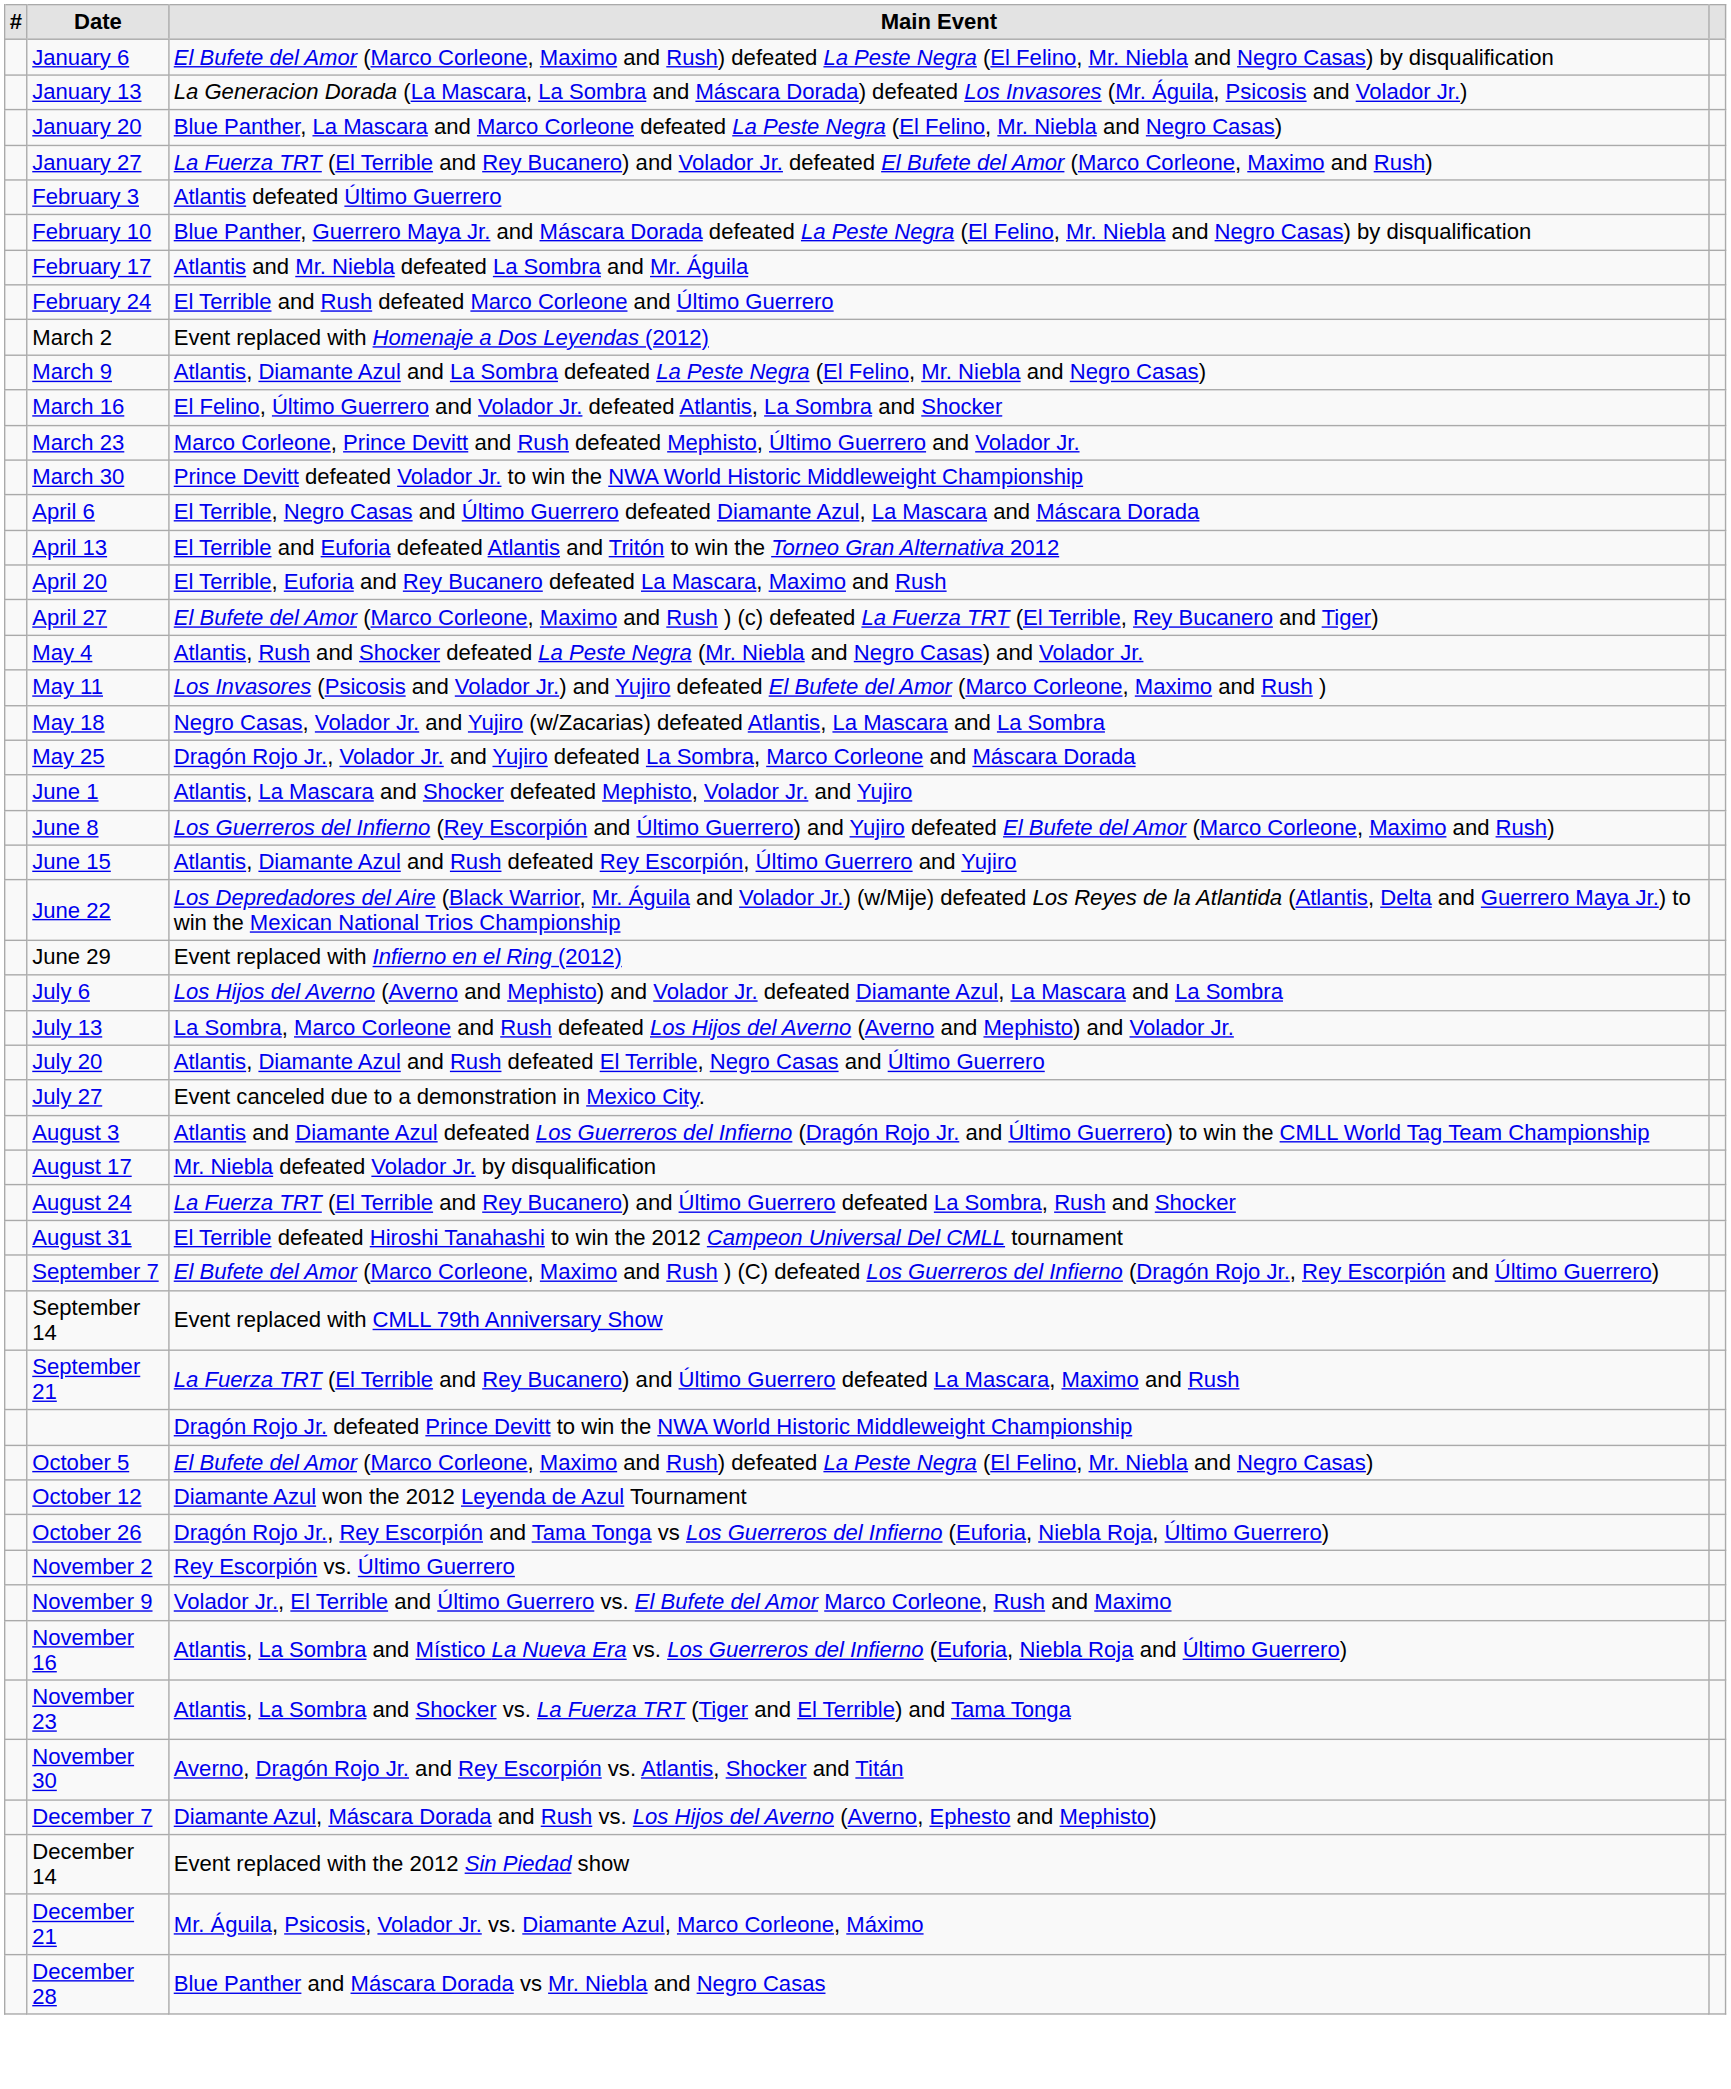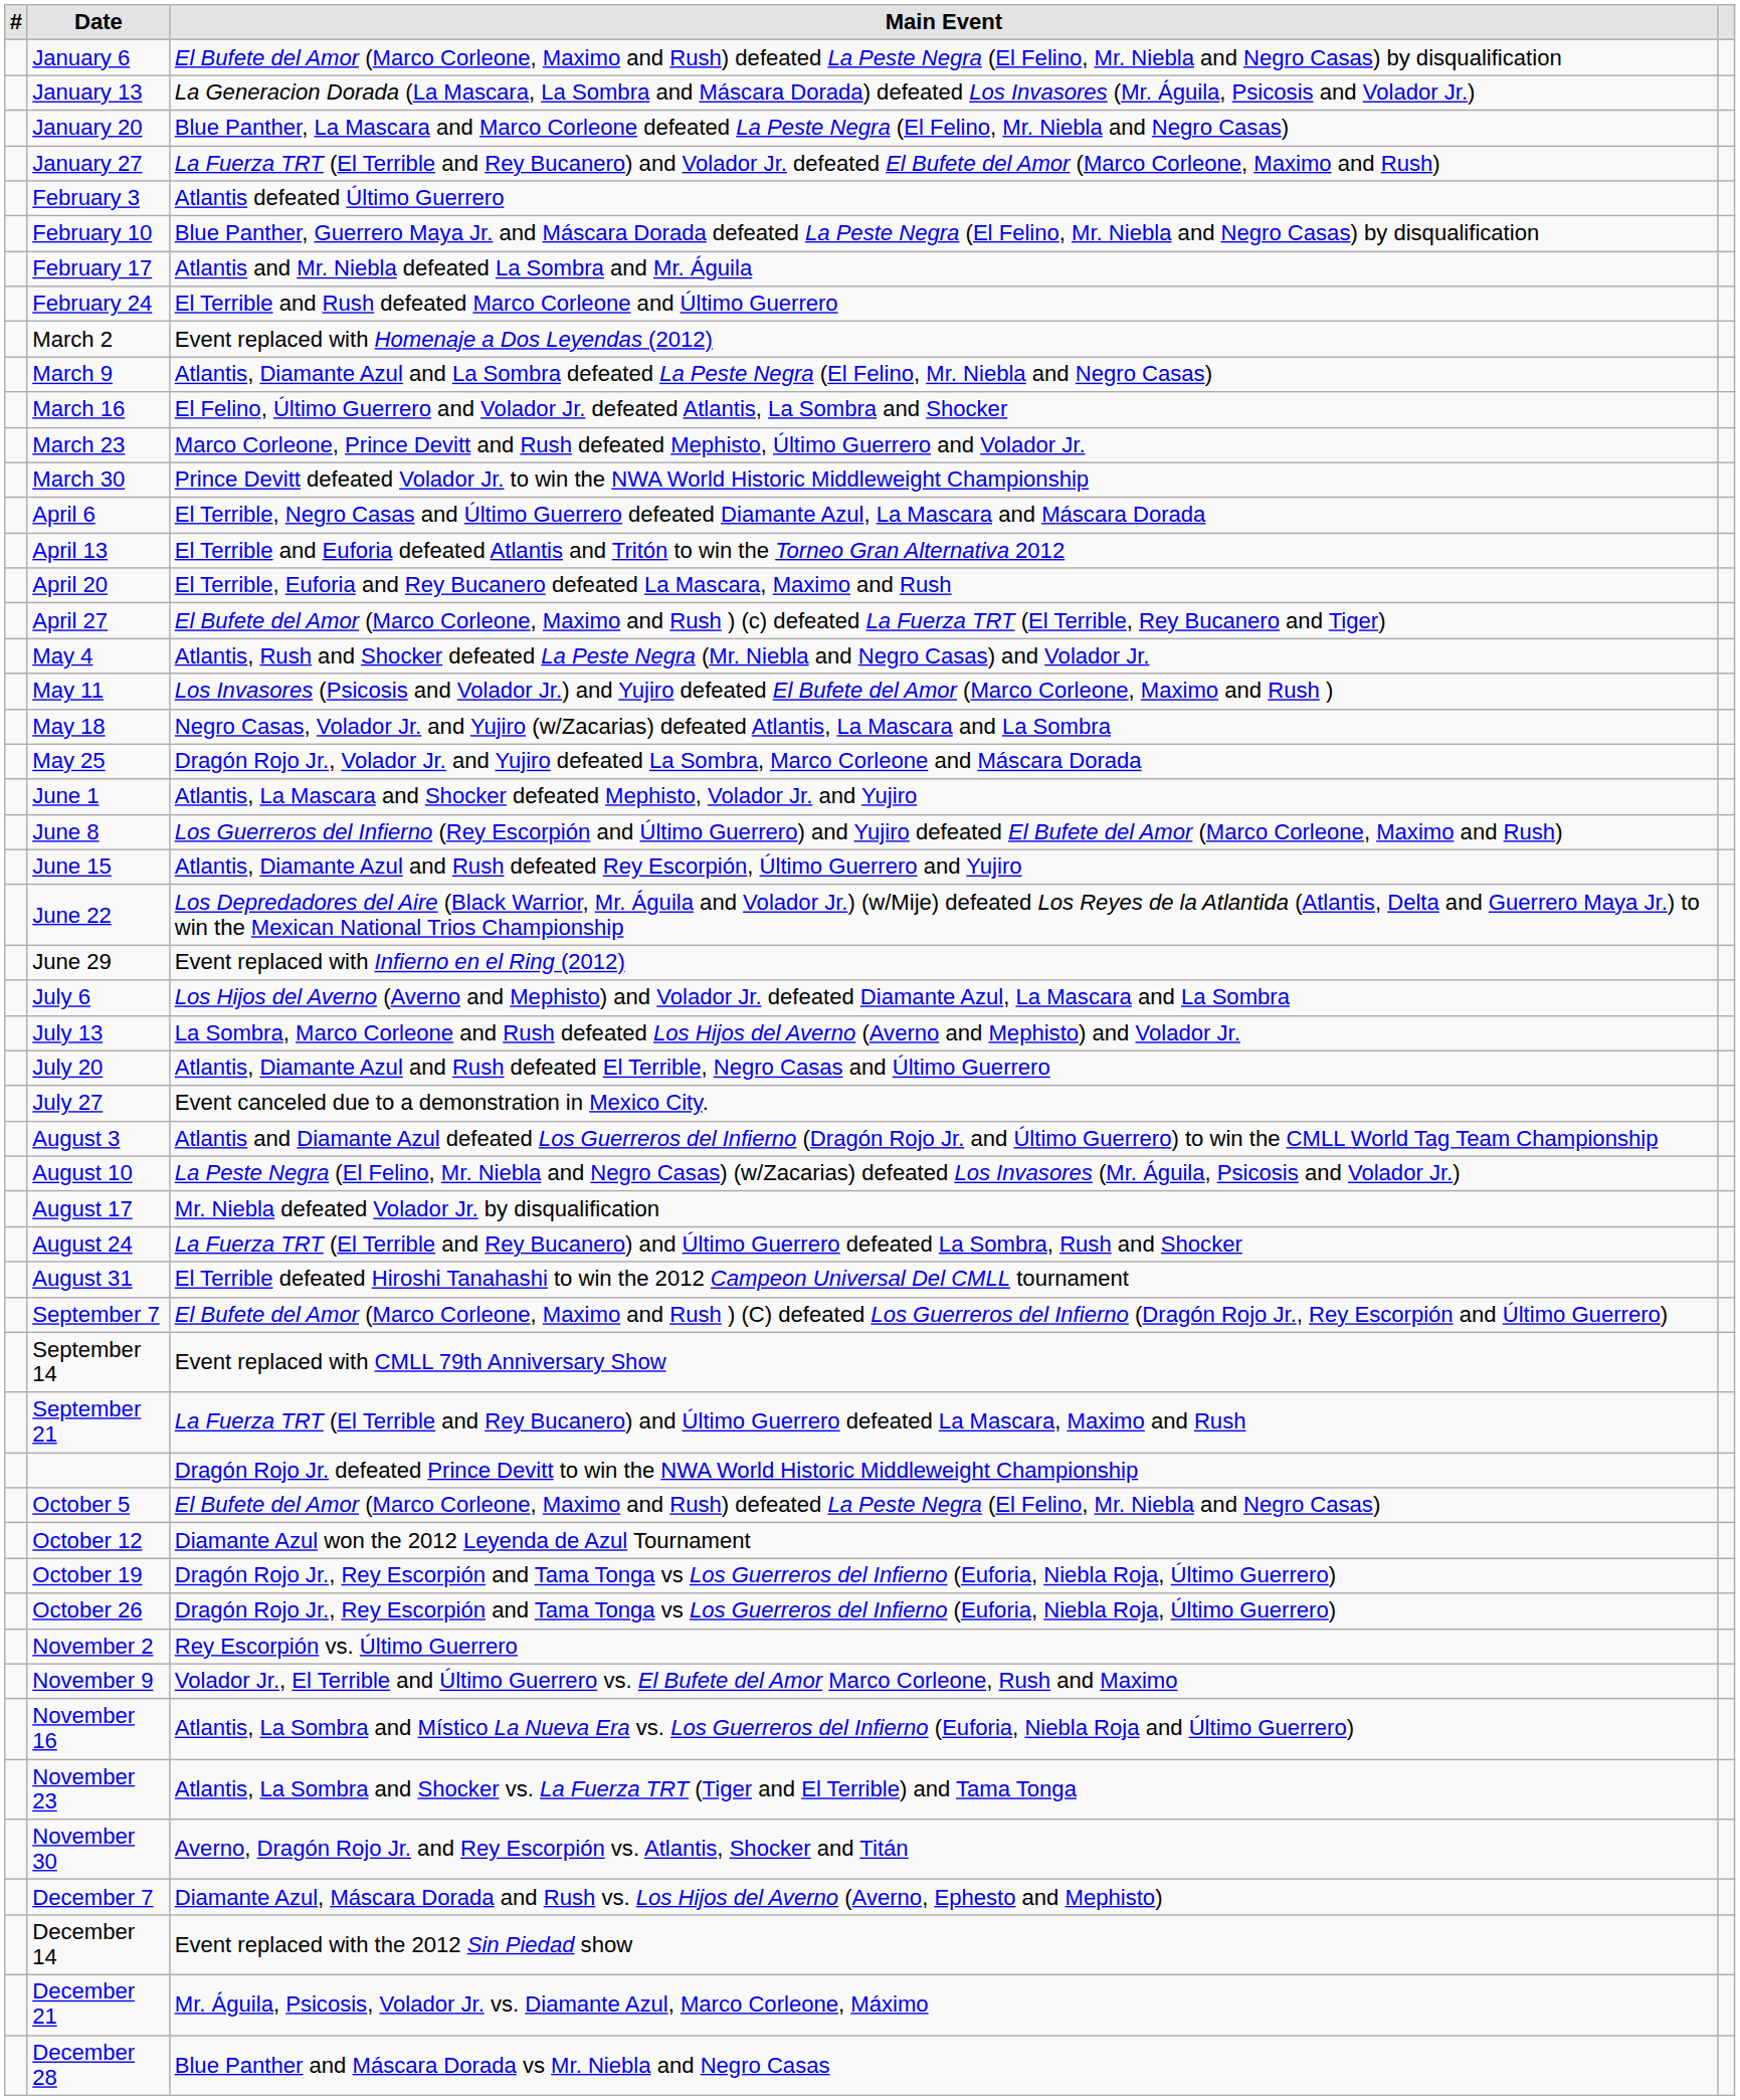+ row: August 10 | La Peste Negra (El Felino, Mr. Niebla and Negro Casas) (w/Zacarias) defeated Los Invasores (Mr. Águila, Psicosis and Volador Jr.)
+ row: October 19 | Dragón Rojo Jr., Rey Escorpión and Tama Tonga vs Los Guerreros del Infierno (Euforia, Niebla Roja, Último Guerrero)
